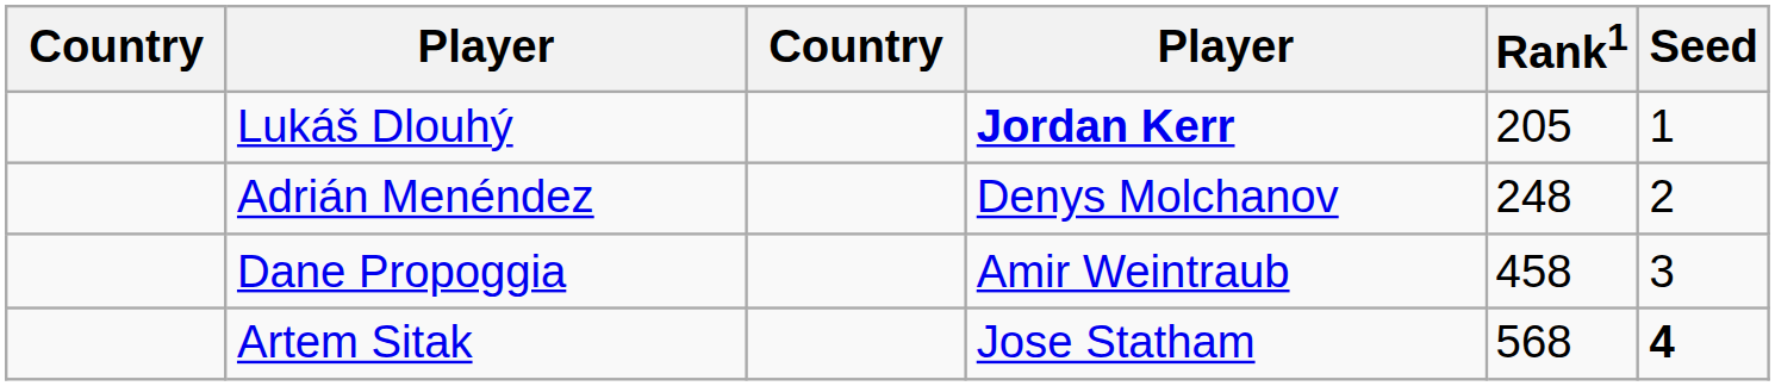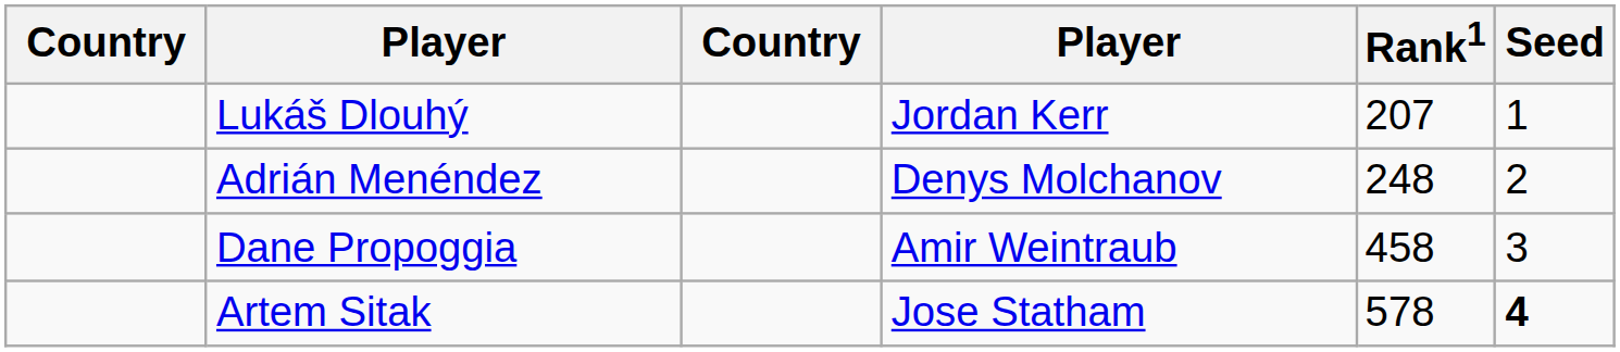Lukáš Dlouhý | column 4: bold -> normal
Lukáš Dlouhý | Rank1: 205 -> 207
Artem Sitak | Rank1: 568 -> 578
